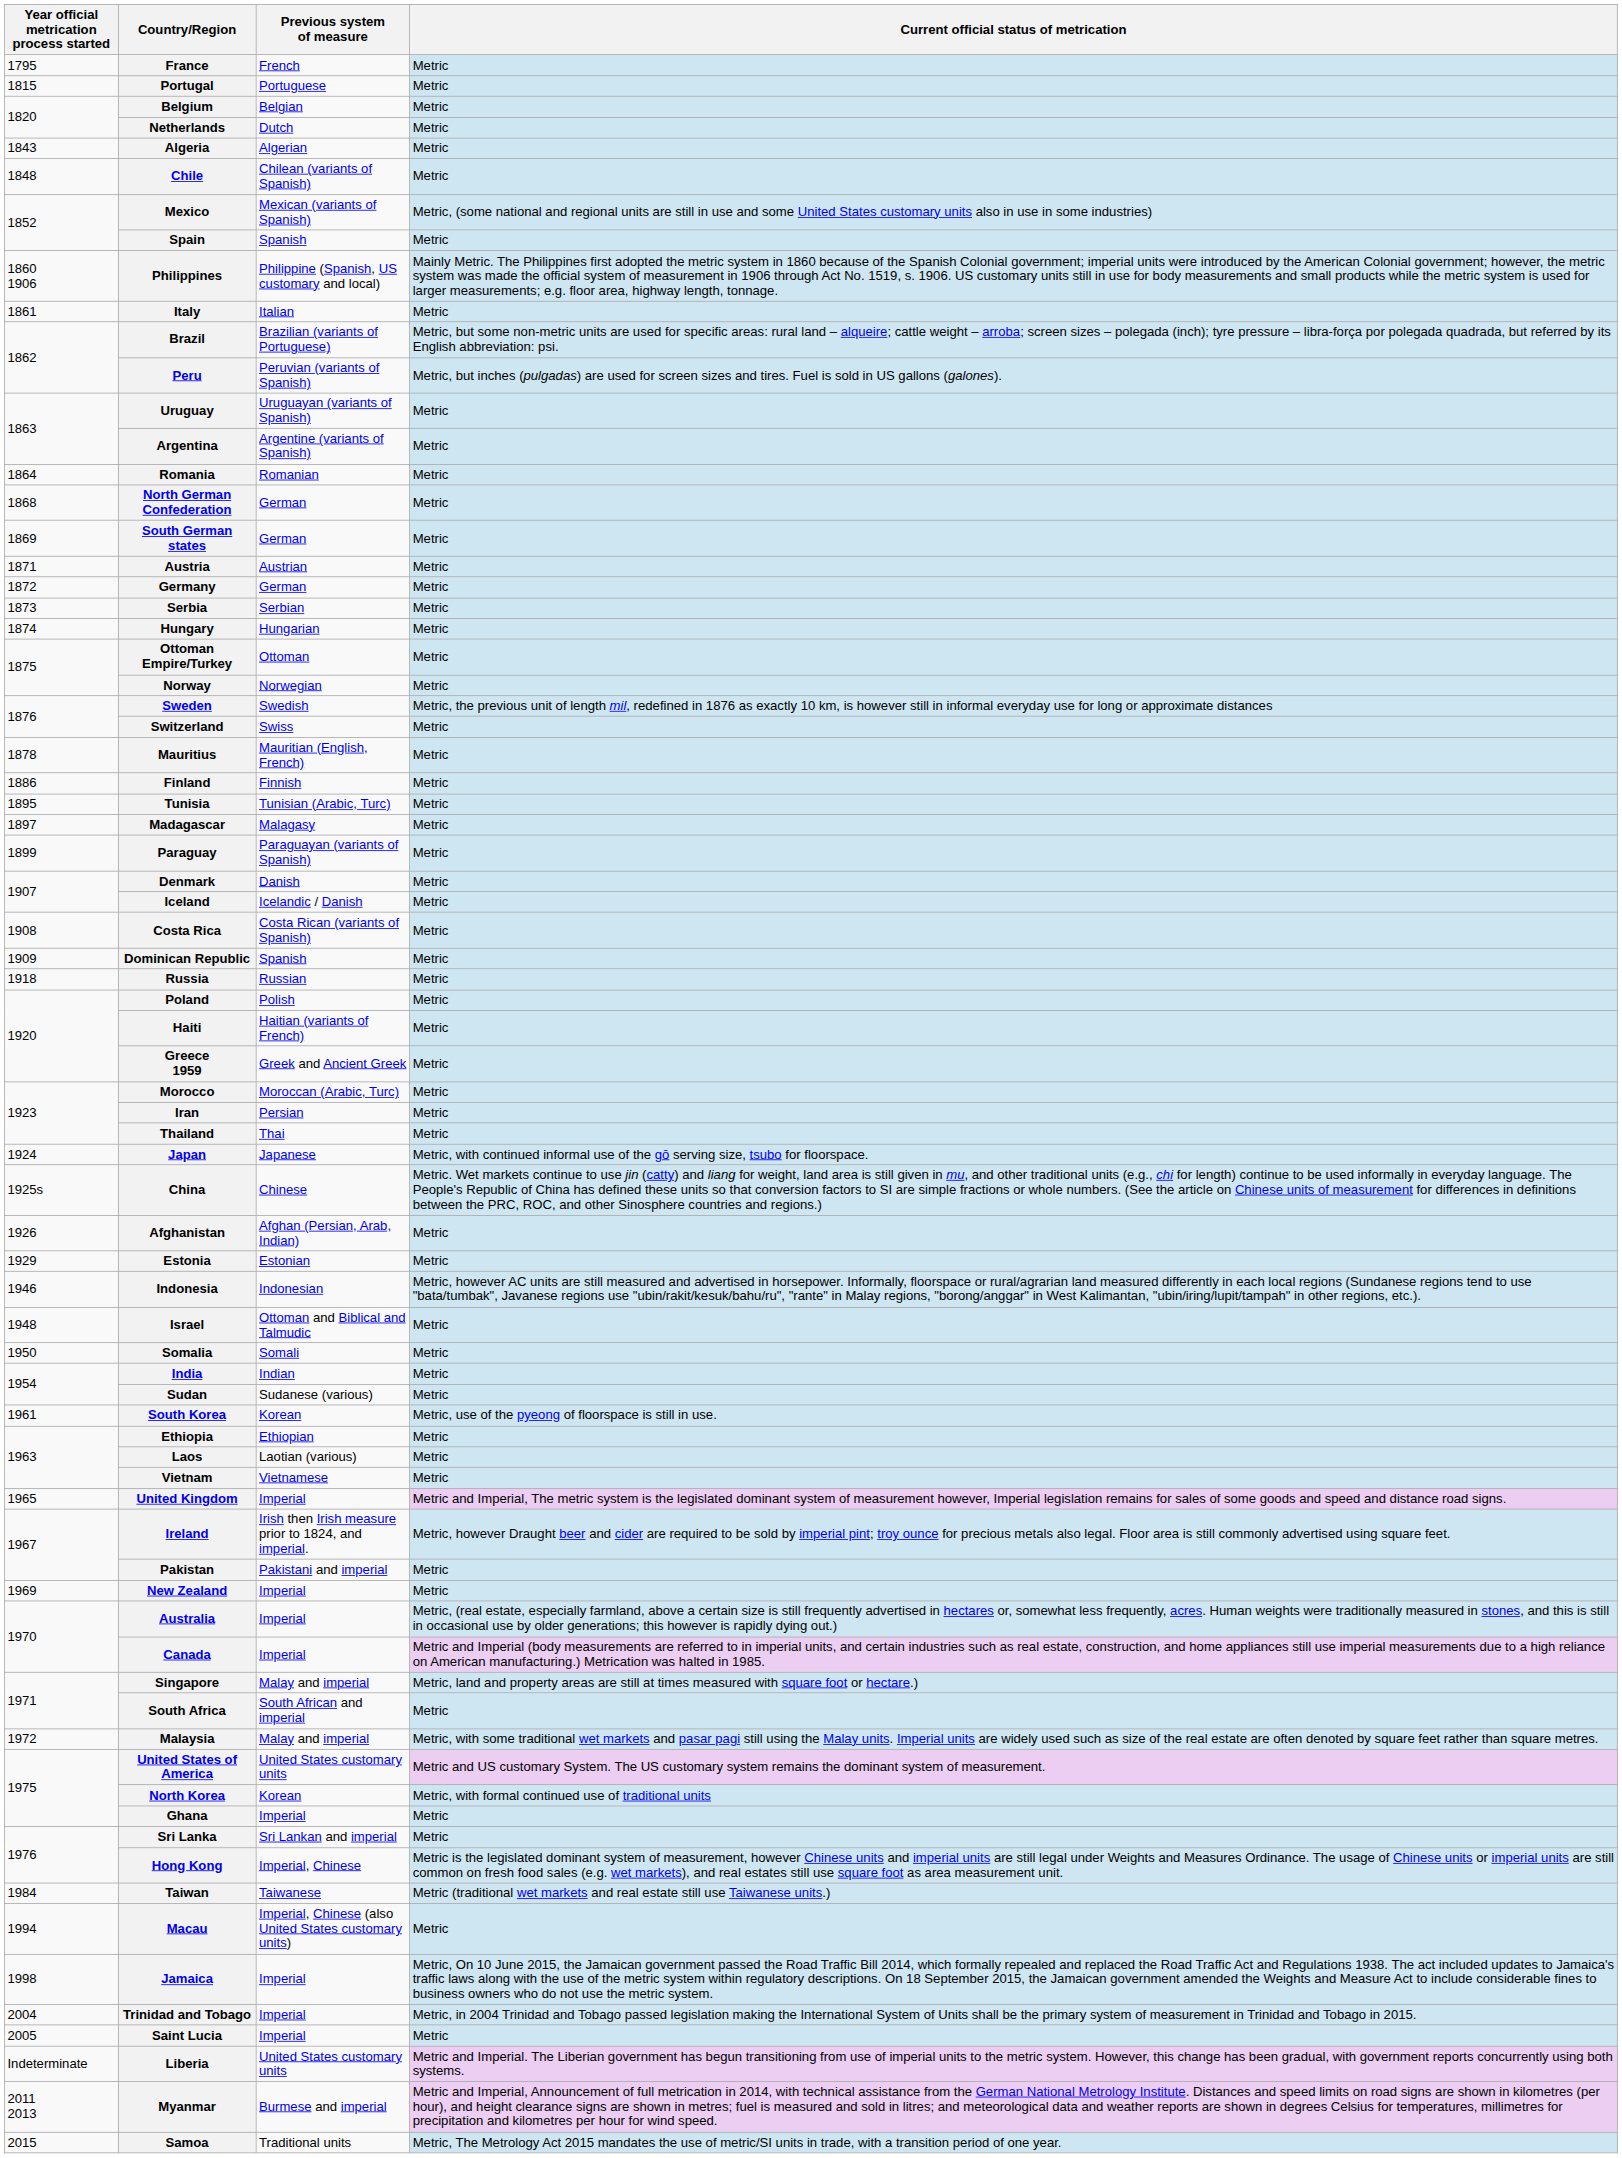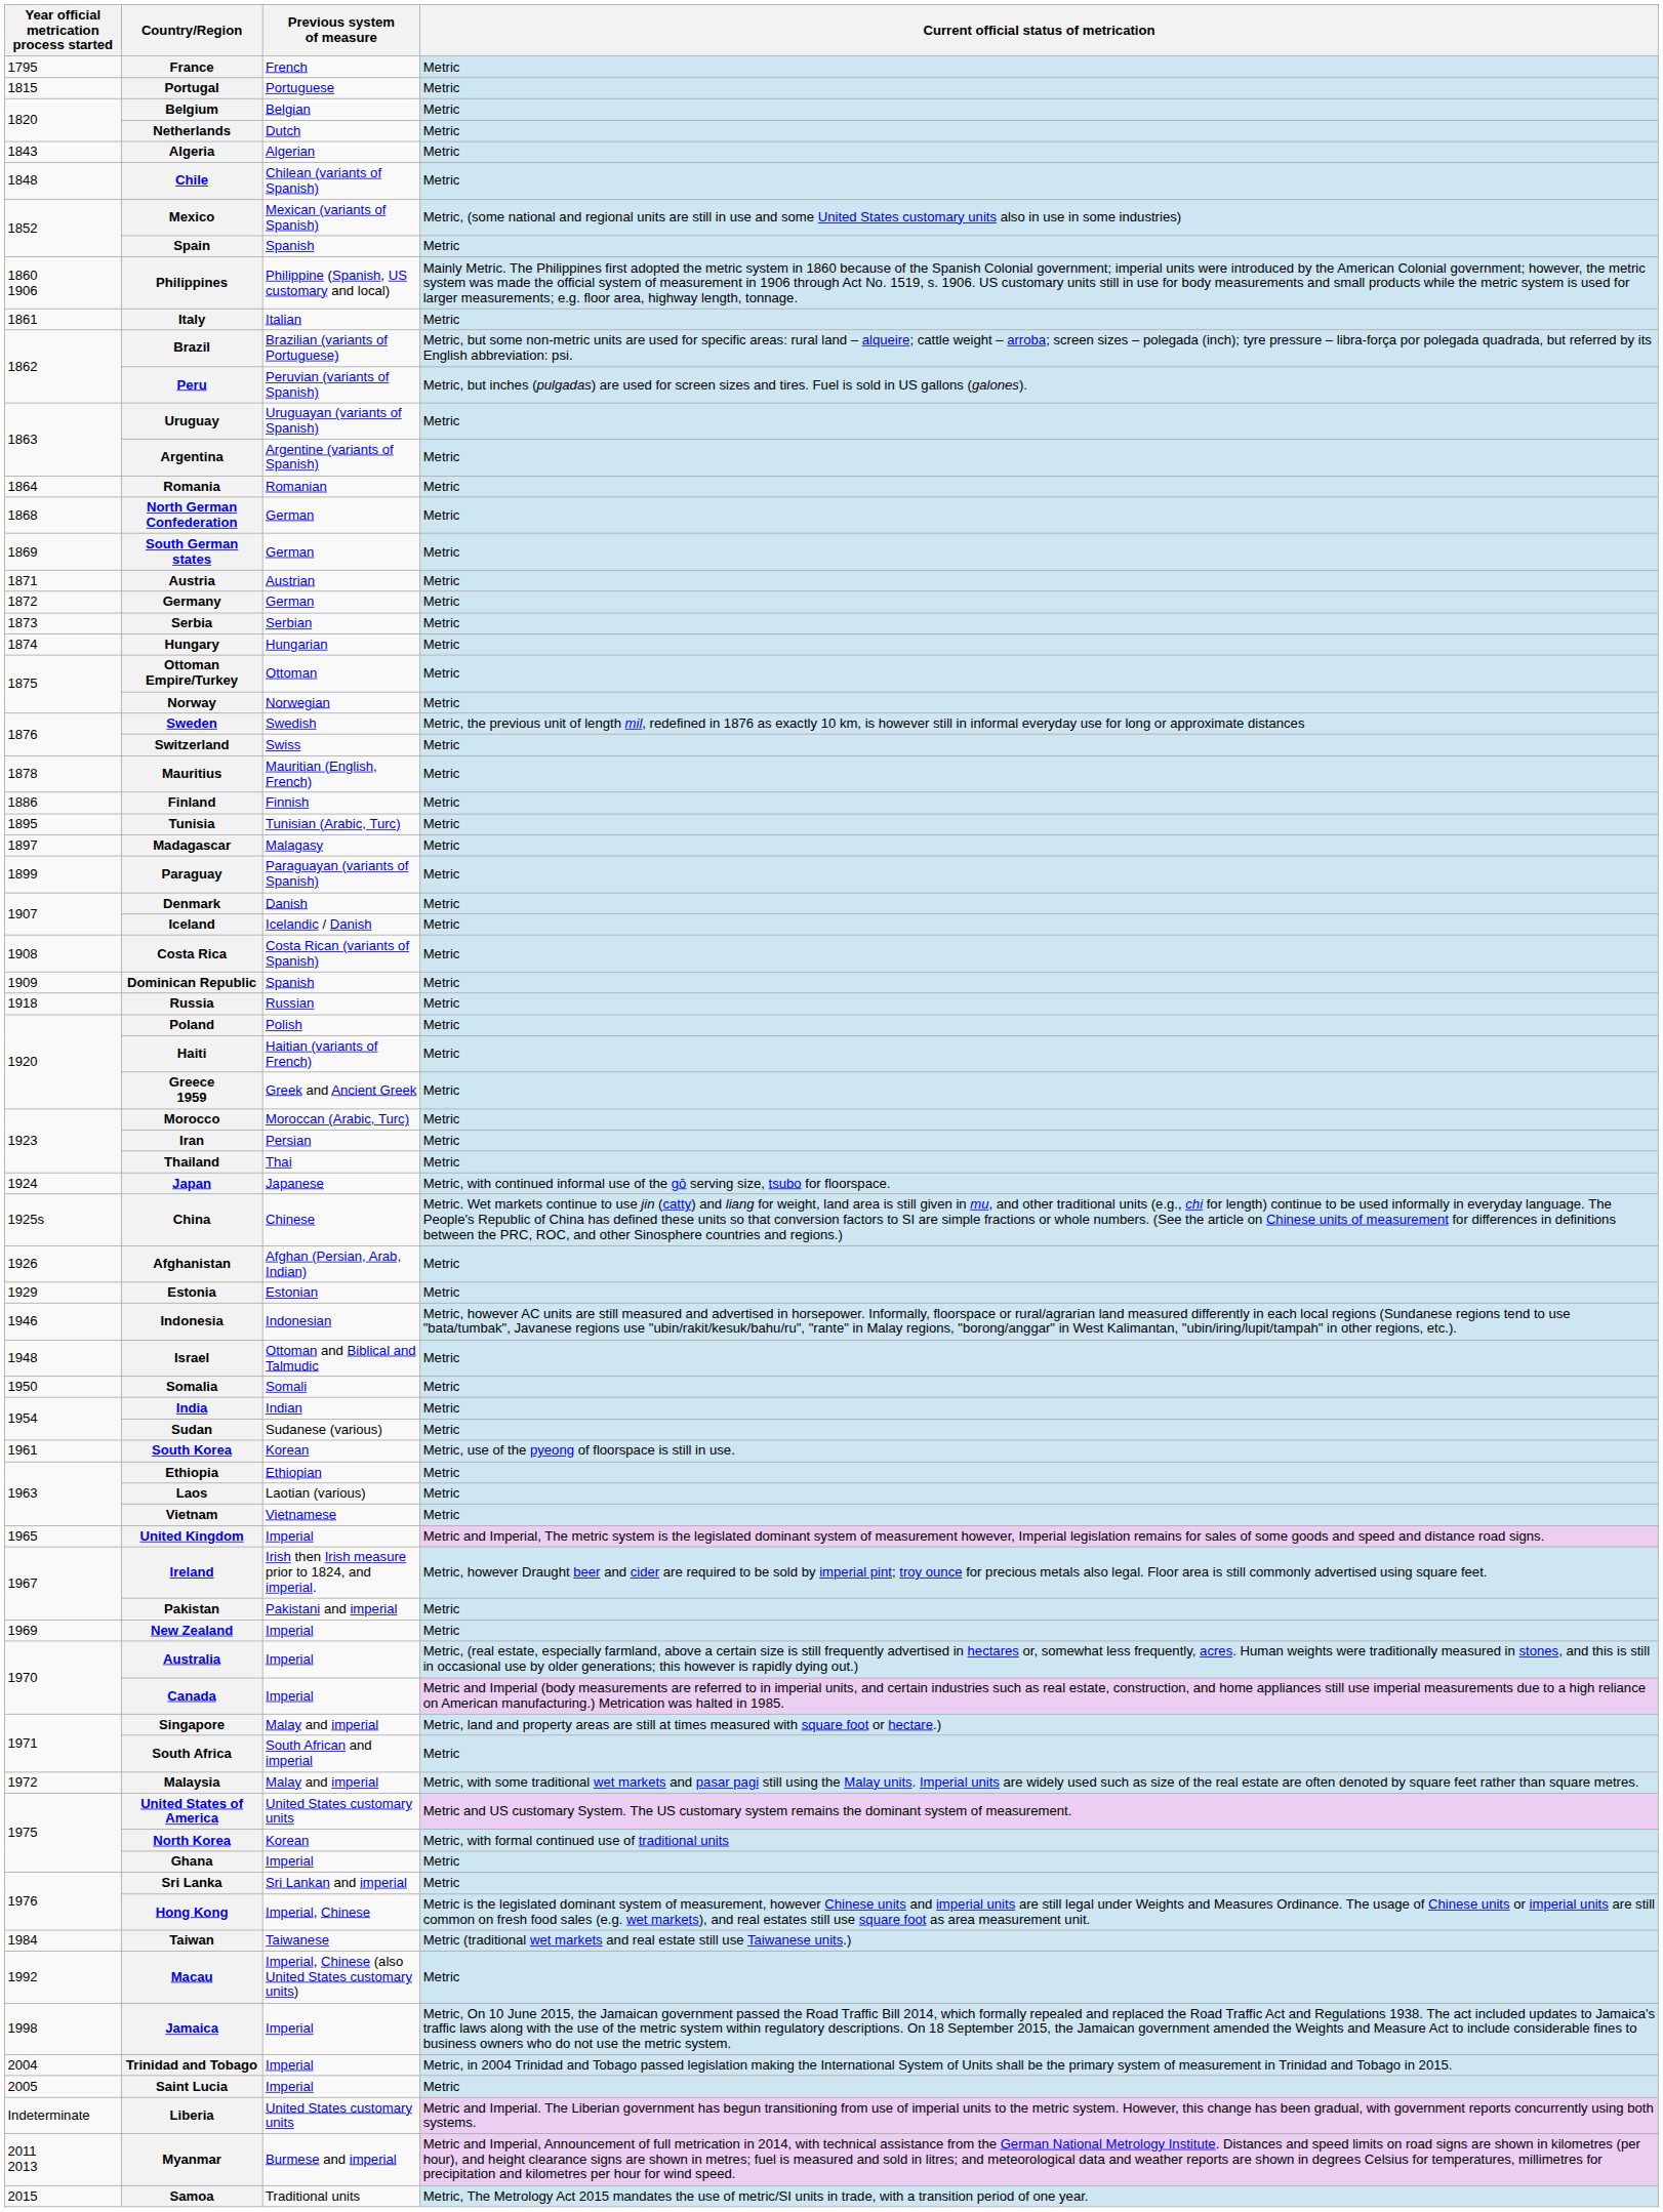Macau | Year official metrication process started: 1994 -> 1992
